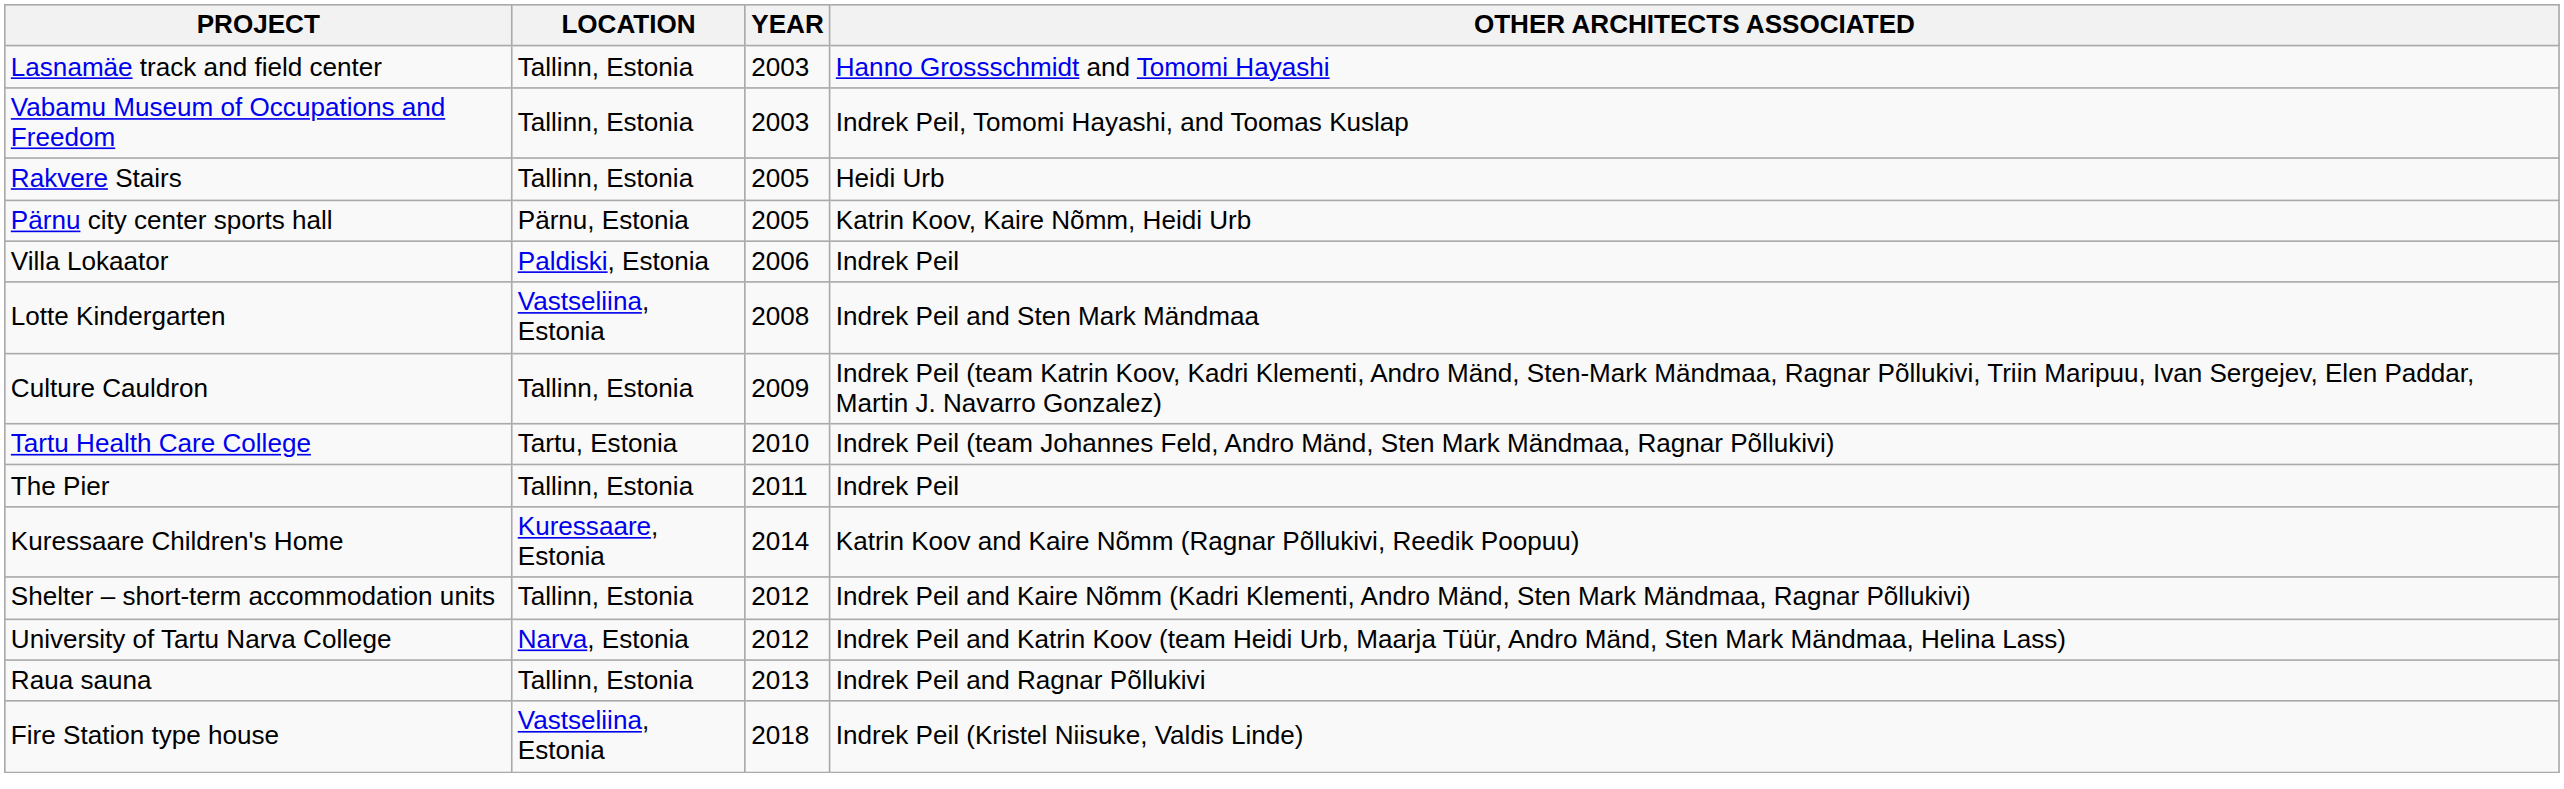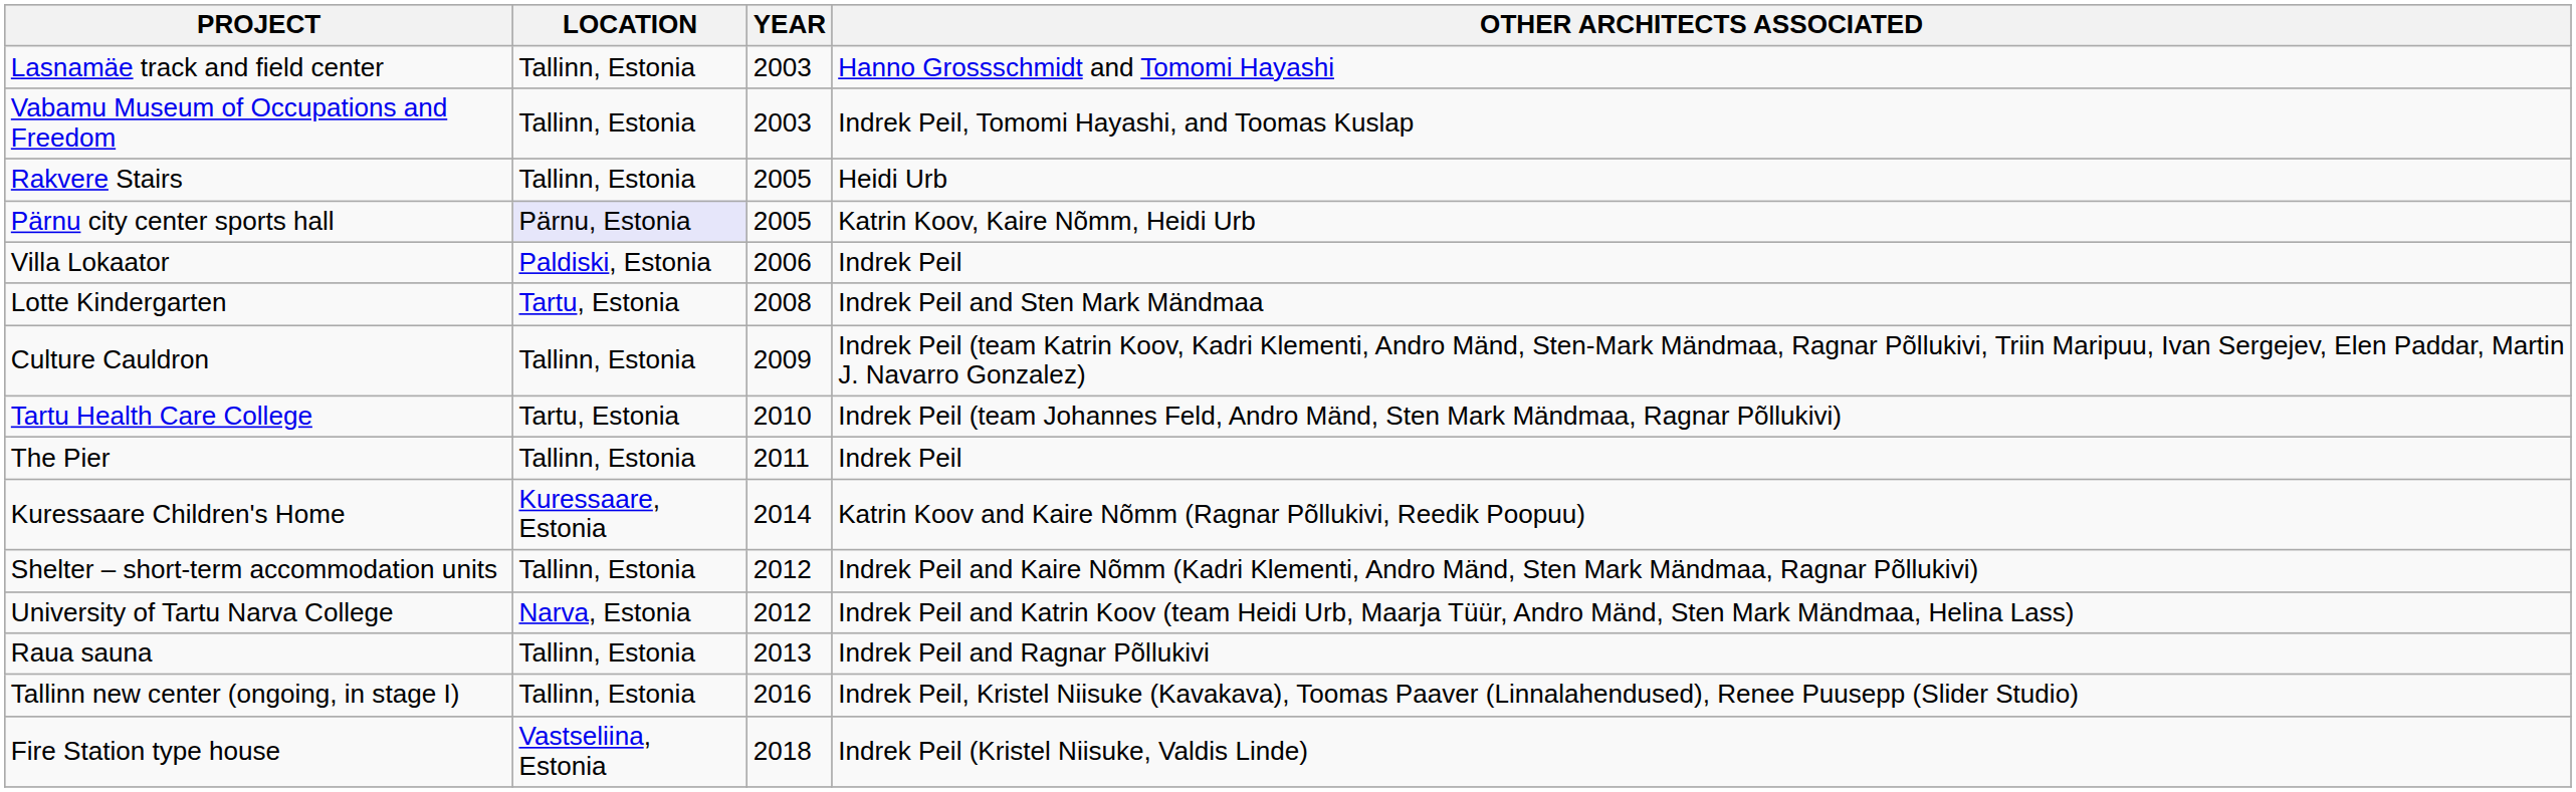Pärnu city center sports hall | LOCATION: no background -> lavender background
Lotte Kindergarten | LOCATION: Vastseliina, Estonia -> Tartu, Estonia
+ row: Tallinn new center (ongoing, in stage I) | Tallinn, Estonia | 2016 | Indrek Peil, Kristel Niisuke (Kavakava), Toomas Paaver (Linnalahendused), Renee Puusepp (Slider Studio)
